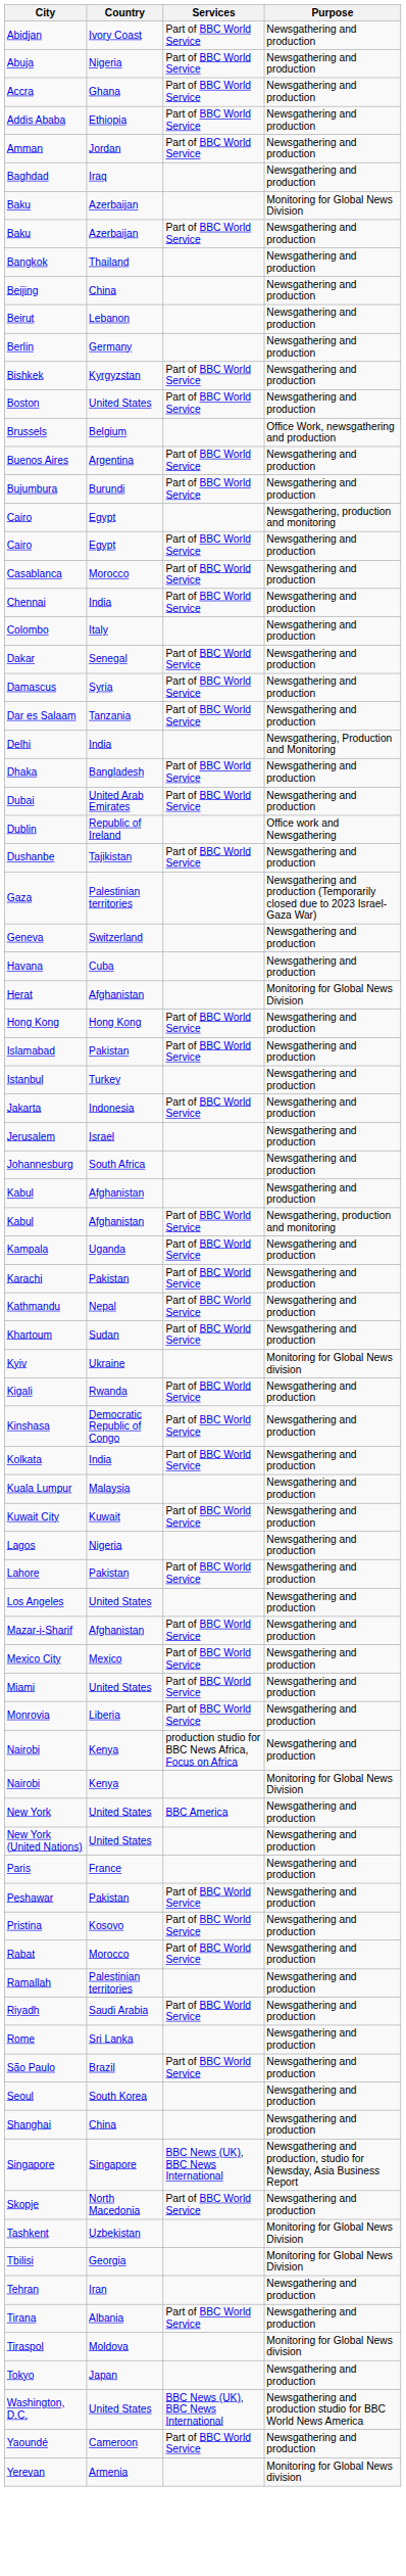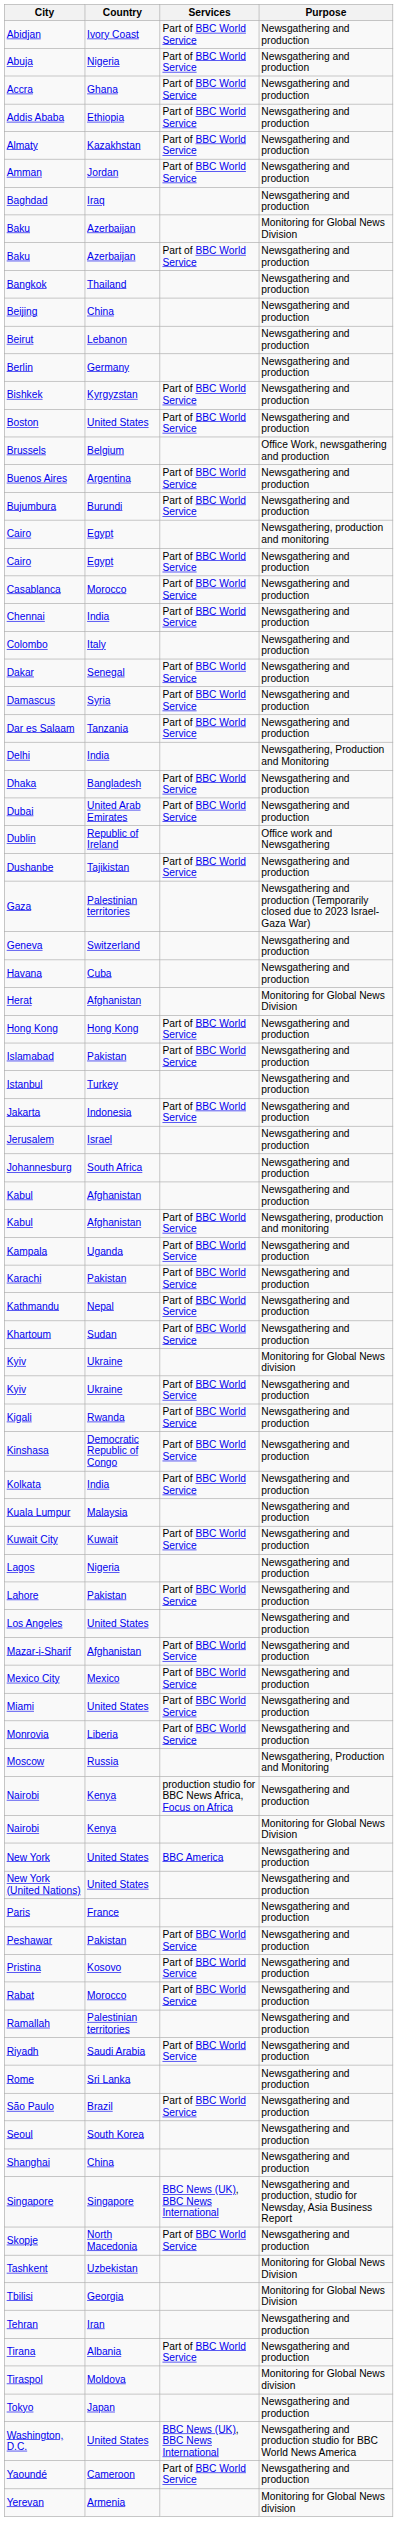+ row: Almaty | Kazakhstan | Part of BBC World Service | Newsgathering and production
+ row: Kyiv | Ukraine | Part of BBC World Service | Newsgathering and production
+ row: Moscow | Russia | Newsgathering, Production and Monitoring
